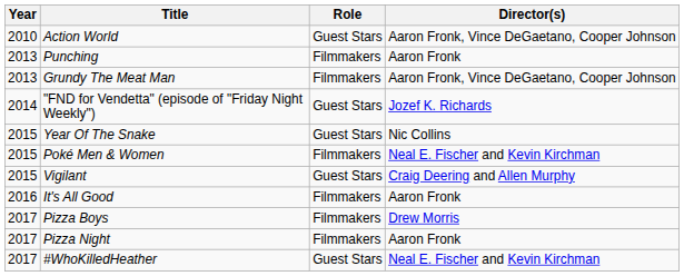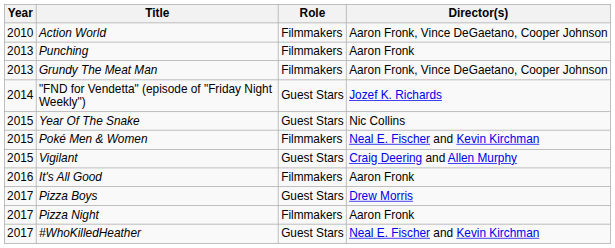Action World | Role: Guest Stars -> Filmmakers
Pizza Boys | Role: Filmmakers -> Guest Stars
